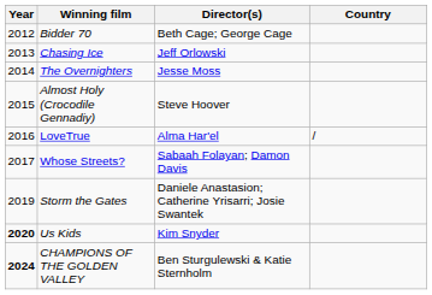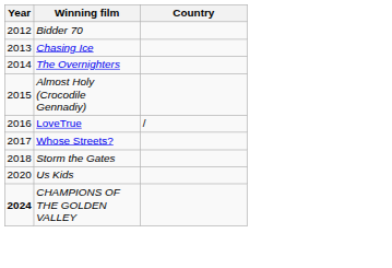- column: Director(s) | Beth Cage; George Cage | Jeff Orlowski | Jesse Moss | Steve Hoover | Alma Har'el | Sabaah Folayan; Damon Davis | Daniele Anastasion; Catherine Yrisarri; Josie Swantek | Kim Snyder | Ben Sturgulewski & Katie Sternholm
Storm the Gates | Year: 2019 -> 2018
Us Kids | Year: bold -> normal
